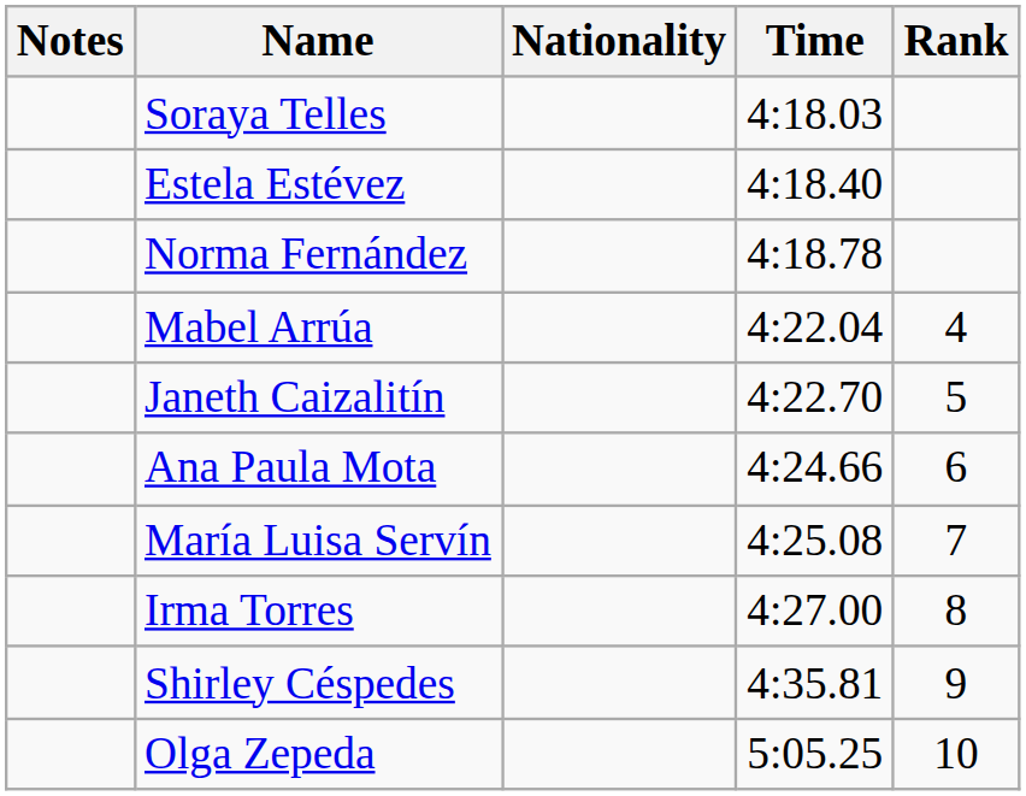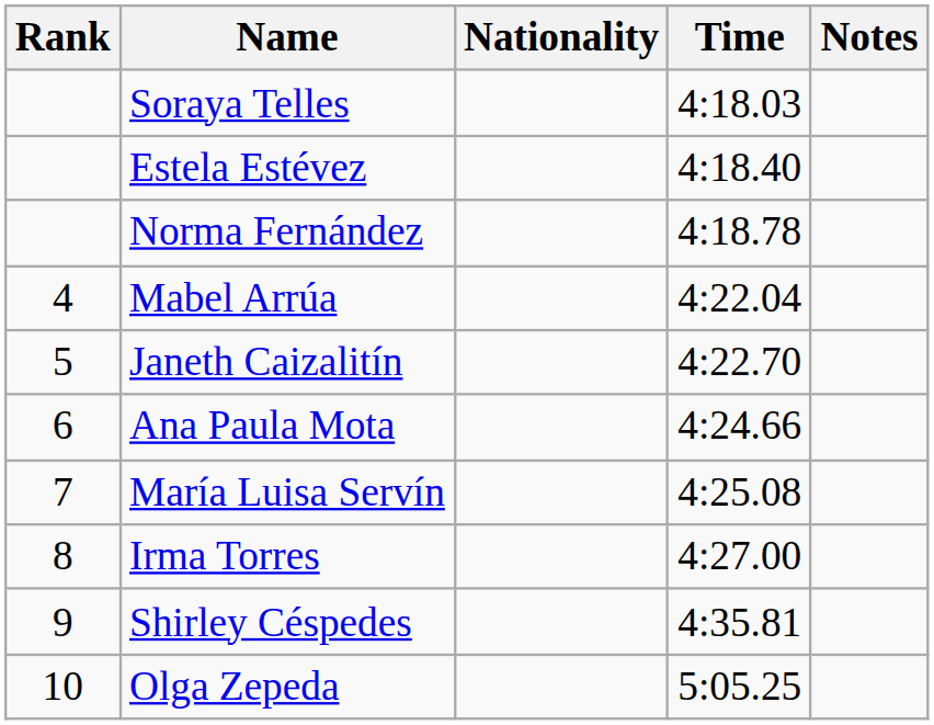columns swapped: Rank <-> Notes
